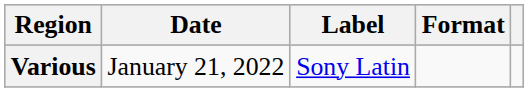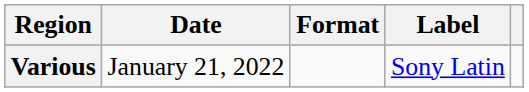columns swapped: Format <-> Label
